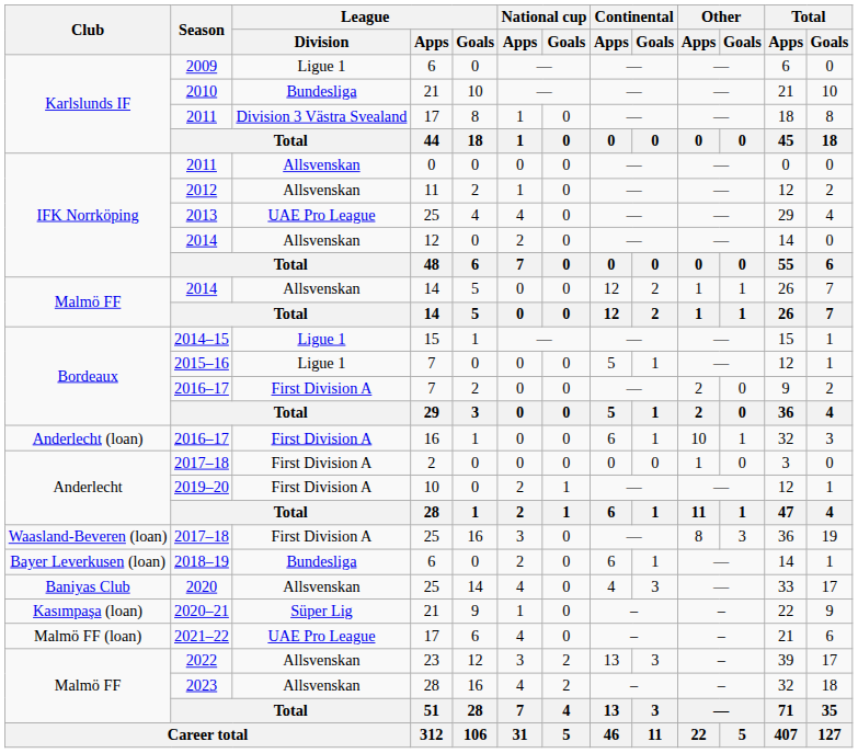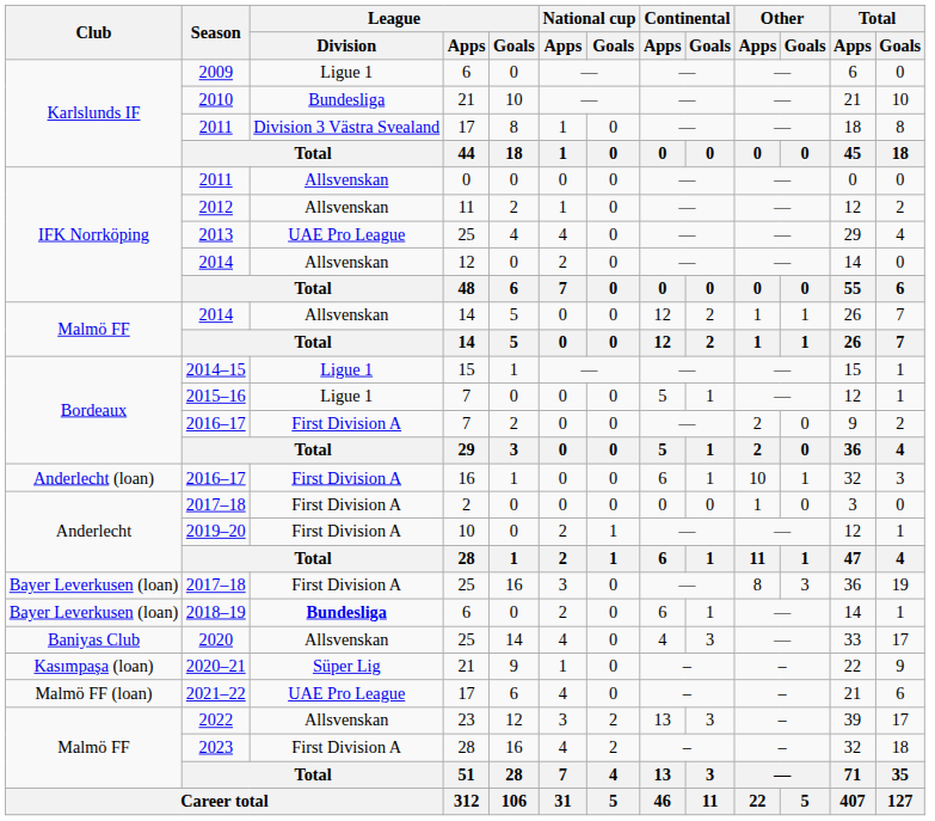2017–18 / 25 | Club: Waasland-Beveren (loan) -> Bayer Leverkusen (loan)
2018–19 | League / Division: normal -> bold
2023 | League / Division: Allsvenskan -> First Division A
